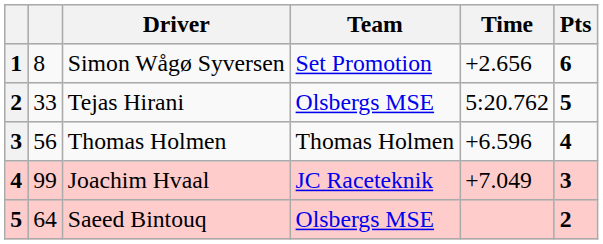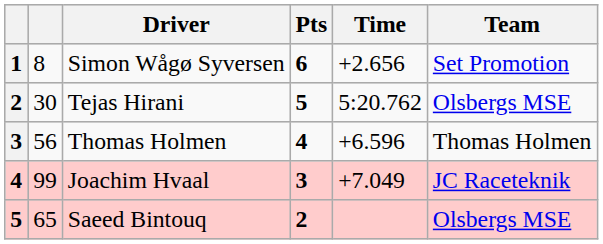columns swapped: Team <-> Pts
Tejas Hirani | column 2: 33 -> 30
Saeed Bintouq | column 2: 64 -> 65
